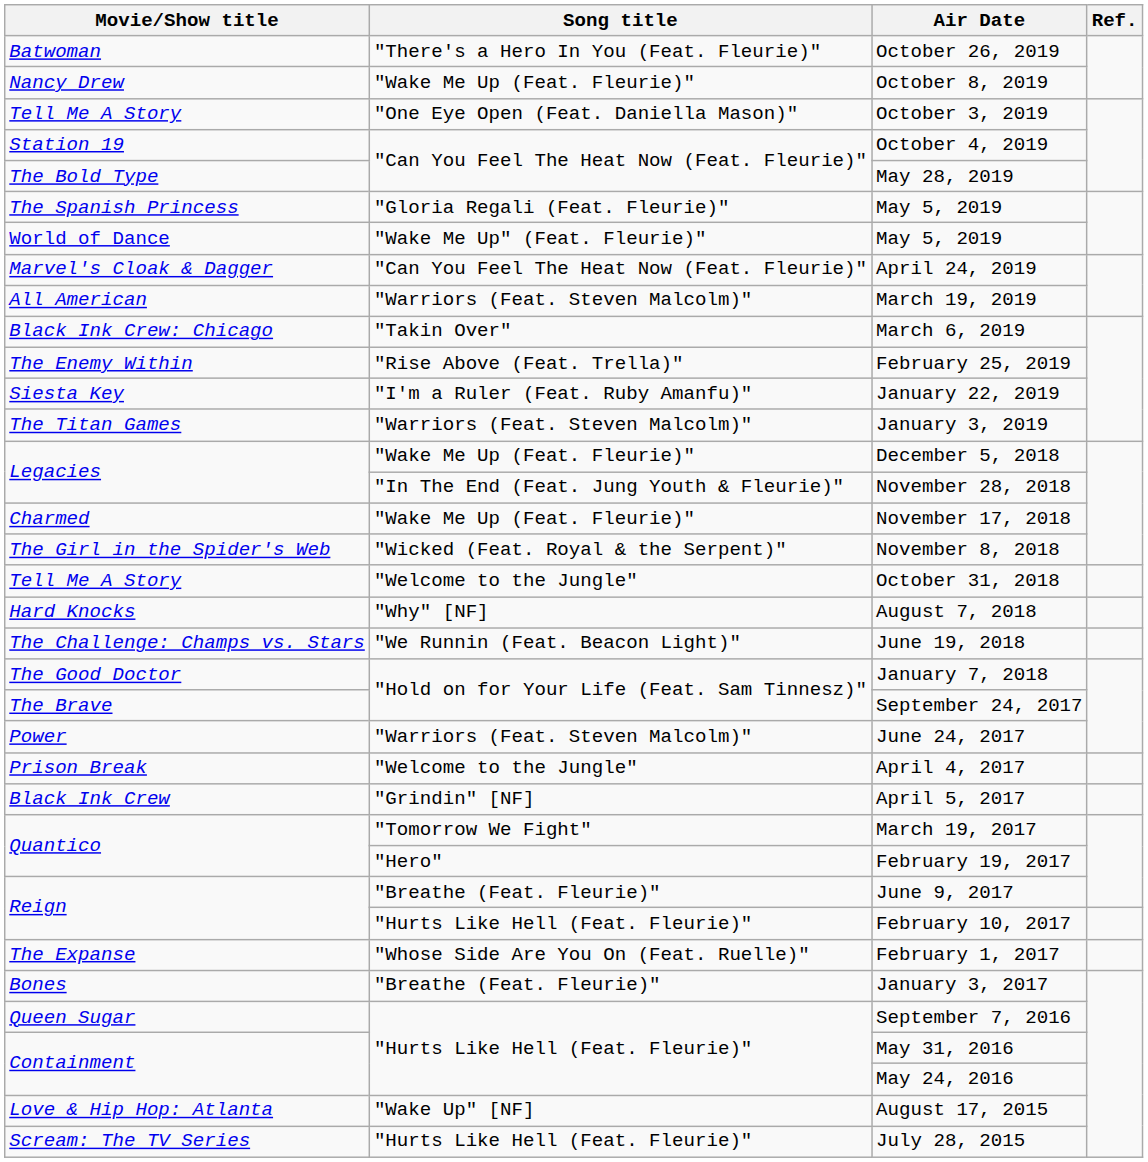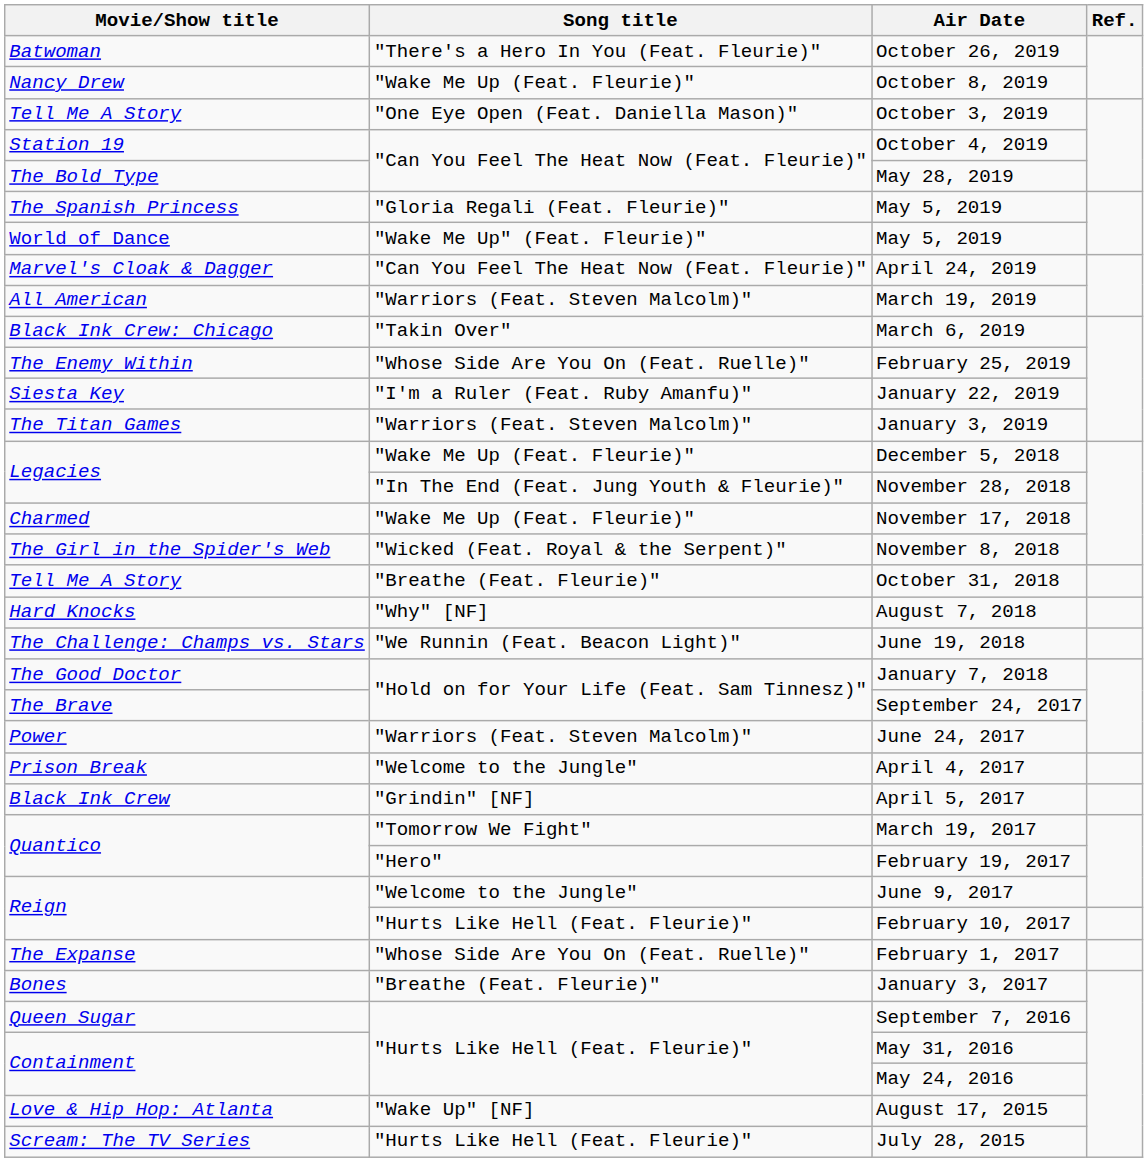February 25, 2019 | Song title: "Rise Above (Feat. Trella)" -> "Whose Side Are You On (Feat. Ruelle)"
October 31, 2018 | Song title: "Welcome to the Jungle" -> "Breathe (Feat. Fleurie)"
June 9, 2017 | Song title: "Breathe (Feat. Fleurie)" -> "Welcome to the Jungle"
